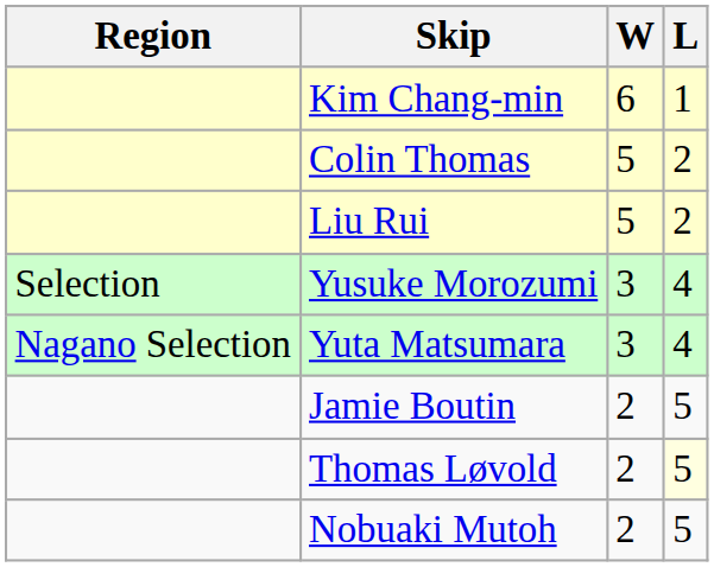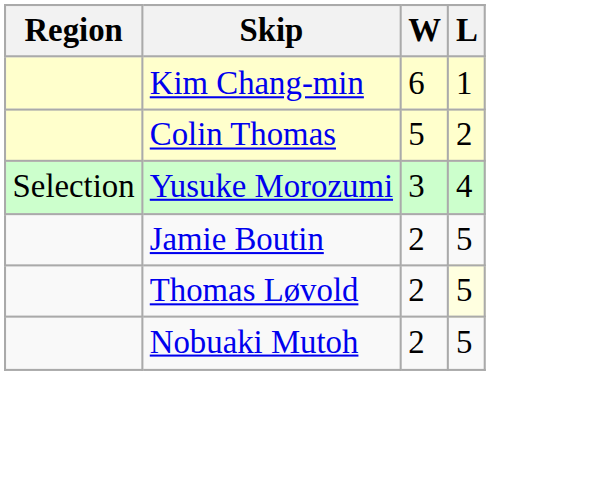- row: Liu Rui | 5 | 2
- row: Nagano Selection | Yuta Matsumara | 3 | 4
